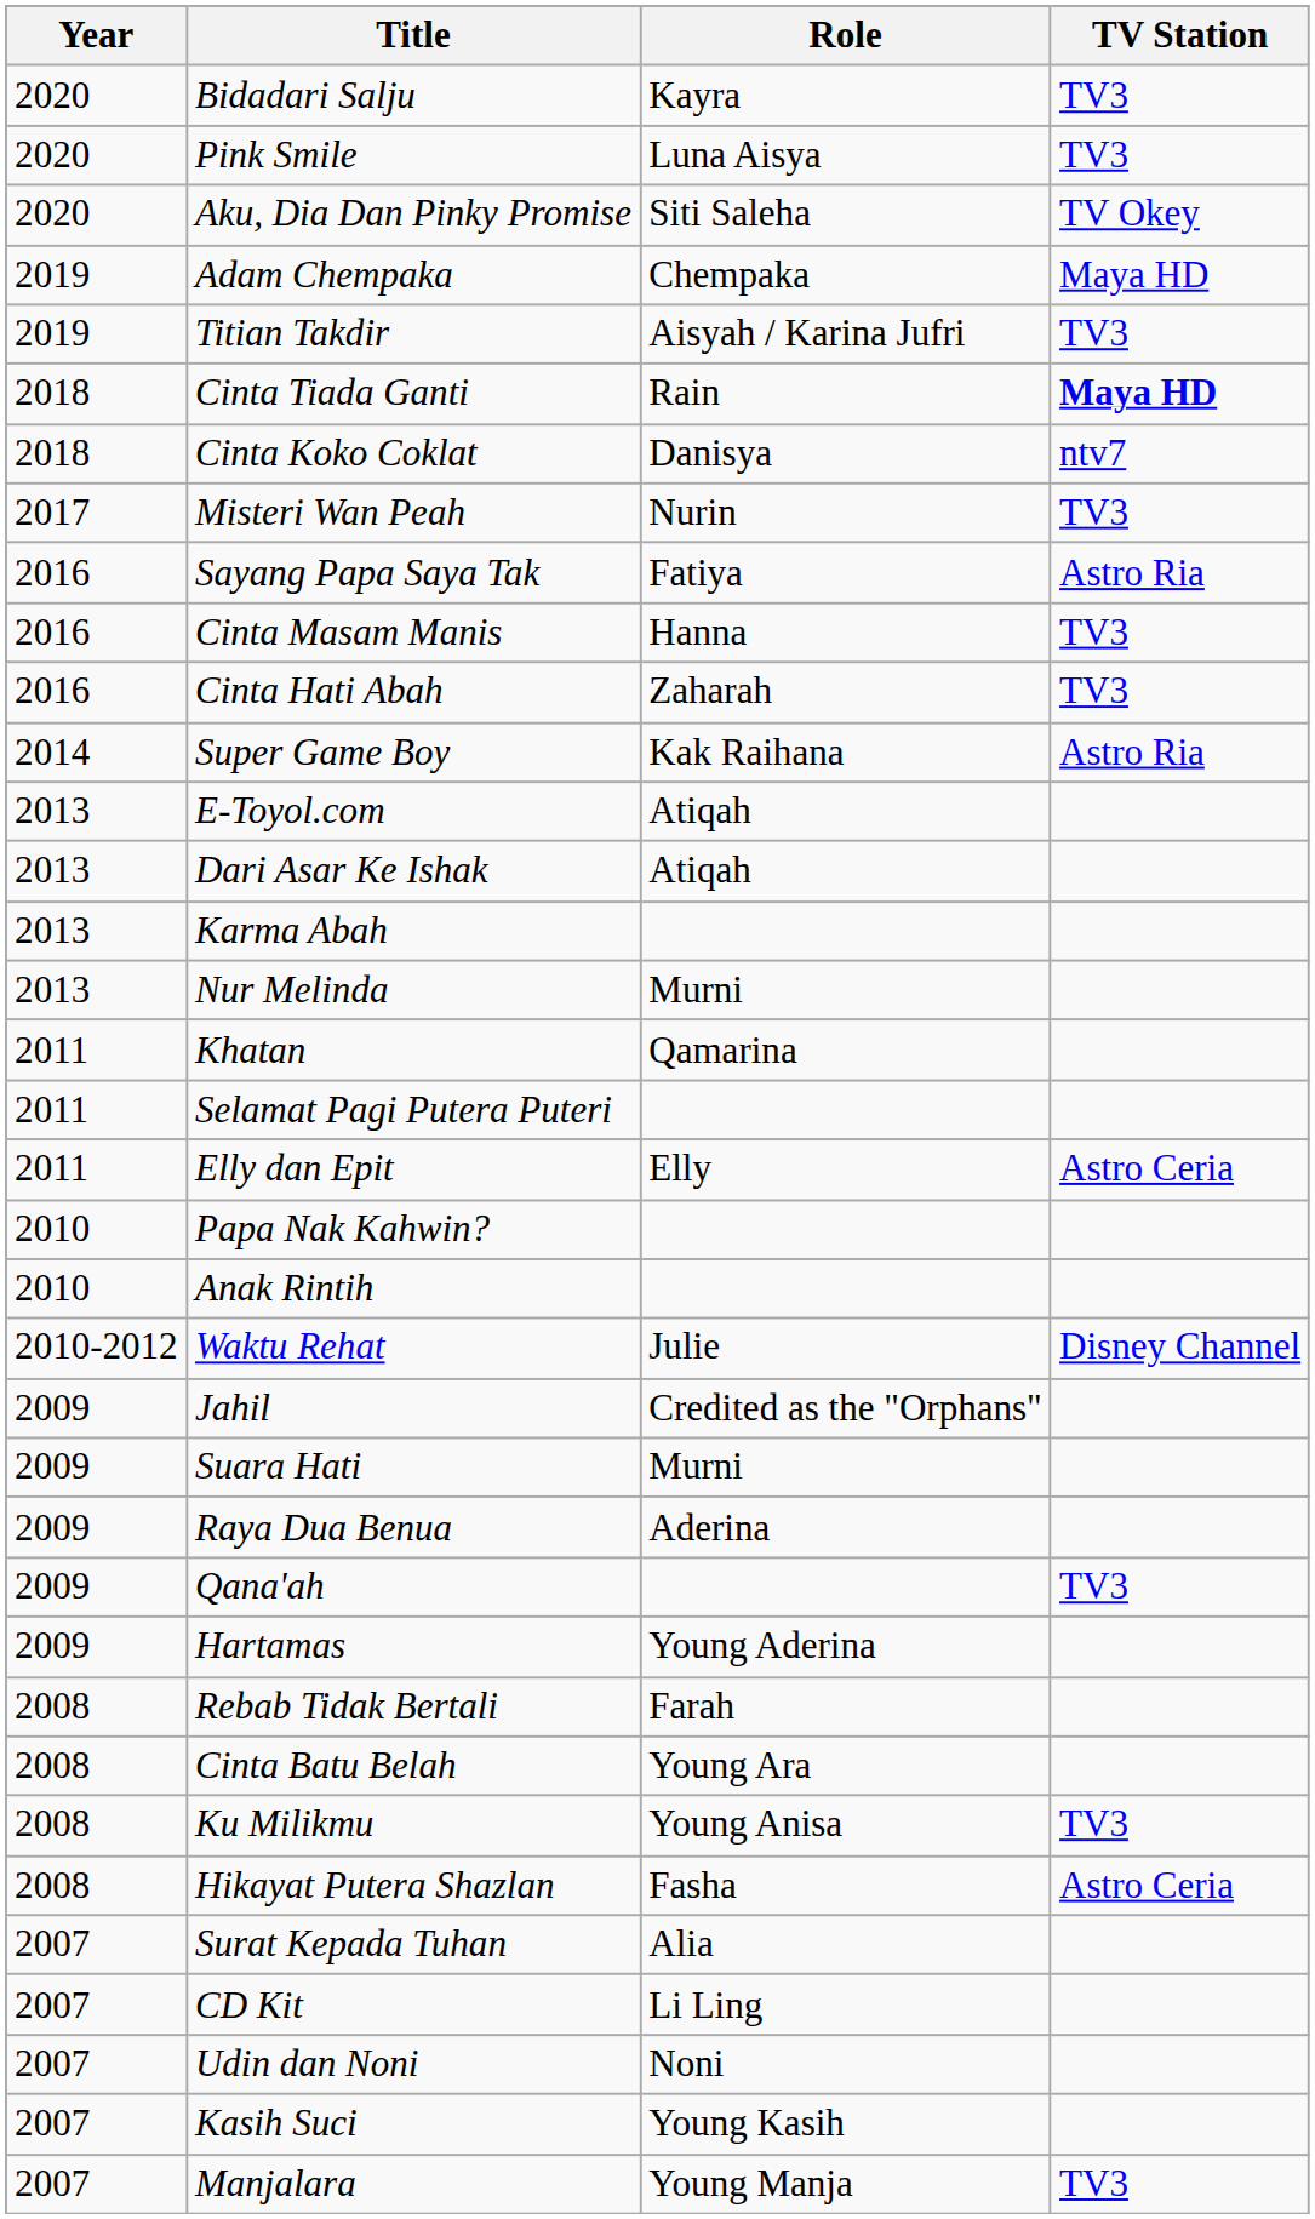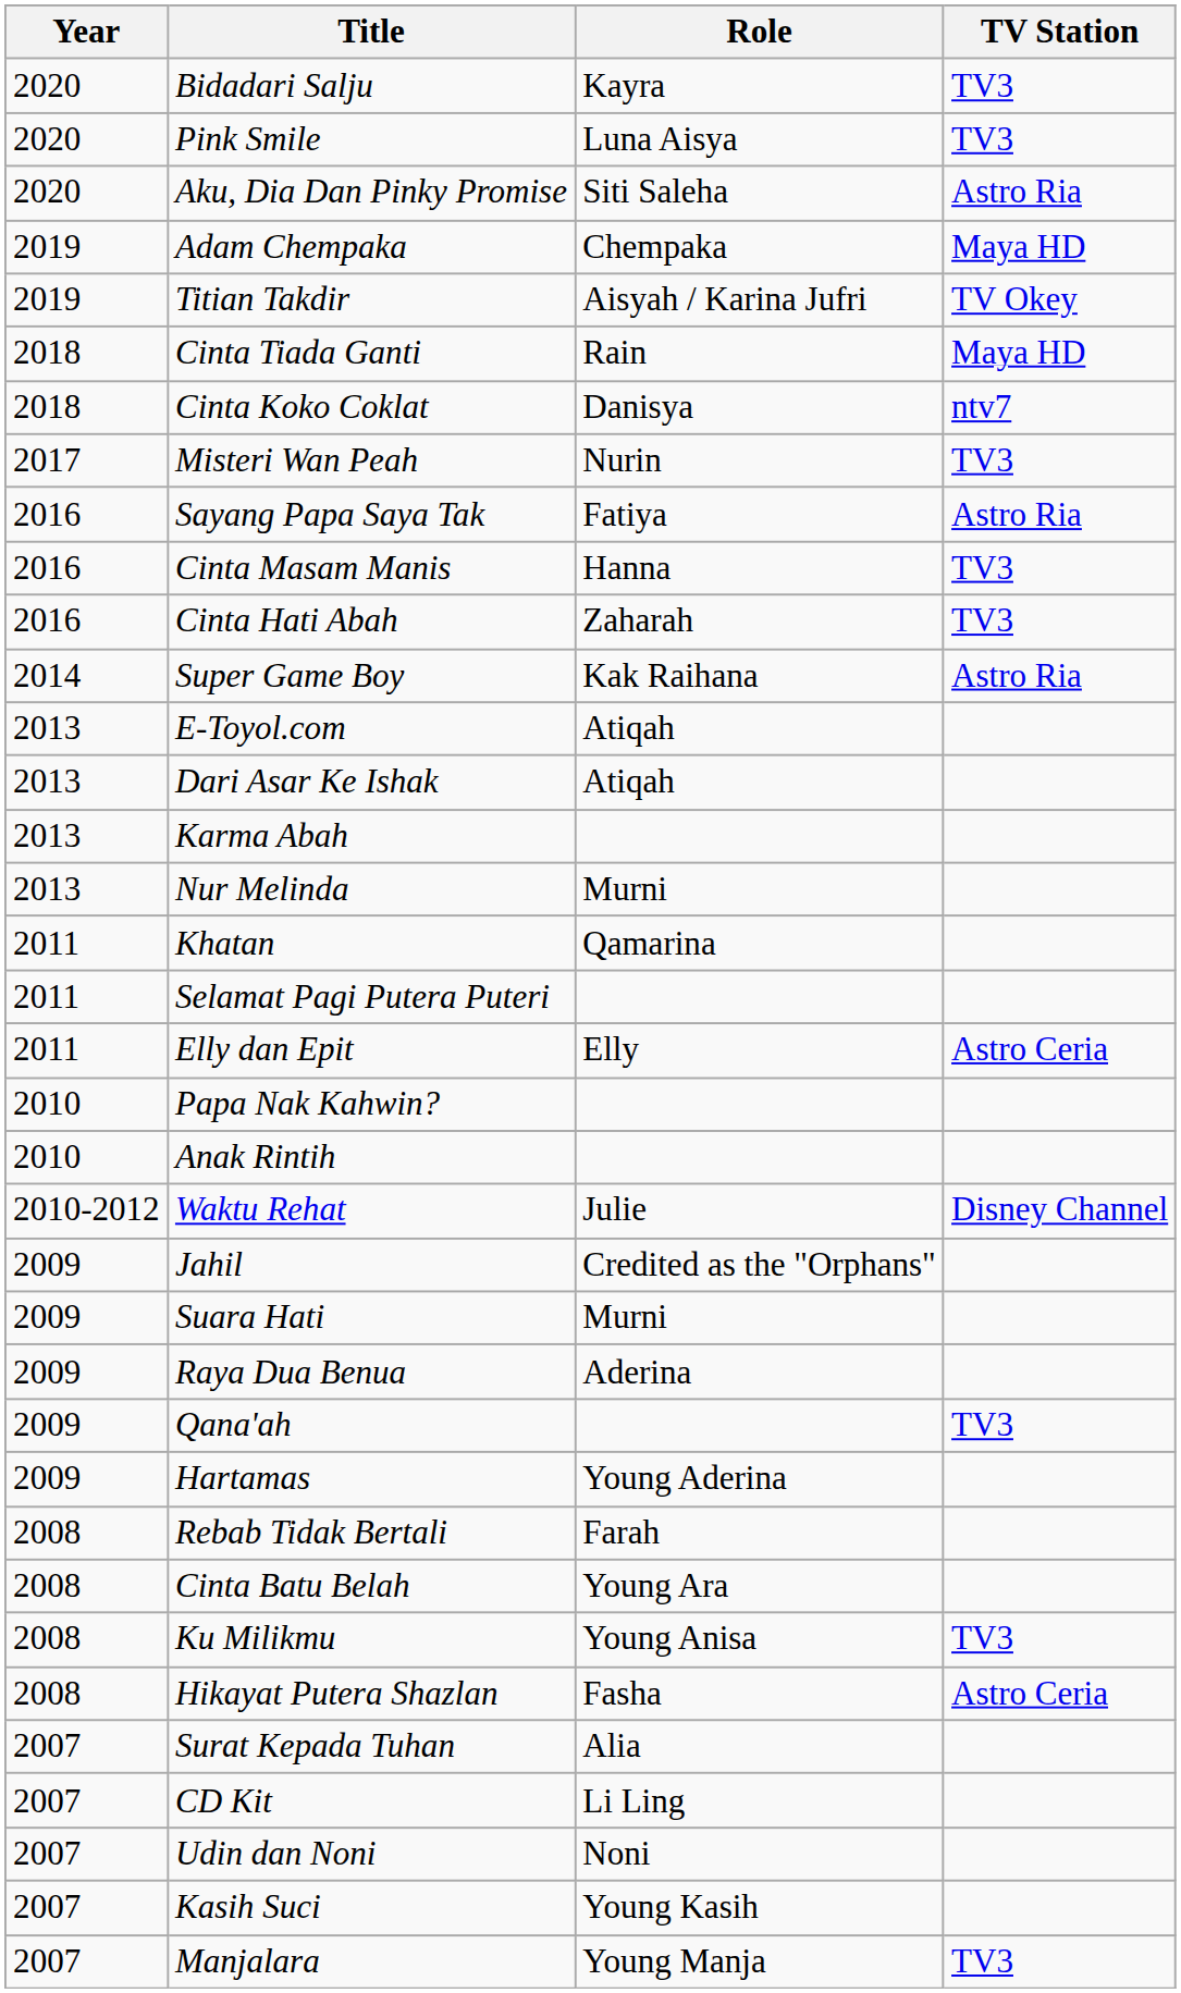Aku, Dia Dan Pinky Promise | TV Station: TV Okey -> Astro Ria
Titian Takdir | TV Station: TV3 -> TV Okey
Cinta Tiada Ganti | TV Station: bold -> normal
